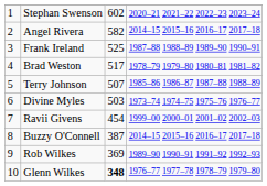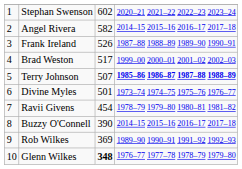Frank Ireland | column 3: 525 -> 526
Brad Weston | column 4: 1978–79 1979–80 1980–81 1981–82 -> 1999–00 2000–01 2001–02 2002–03
Terry Johnson | column 4: normal -> bold
Divine Myles | column 3: 503 -> 501
Ravii Givens | column 4: 1999–00 2000–01 2001–02 2002–03 -> 1978–79 1979–80 1980–81 1981–82
Buzzy O'Connell | column 3: 387 -> 390
